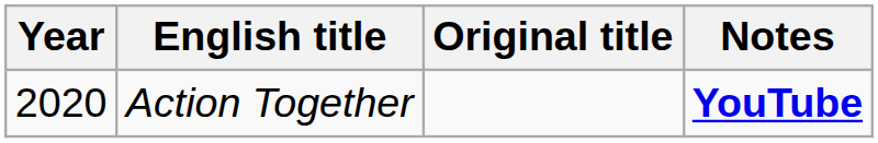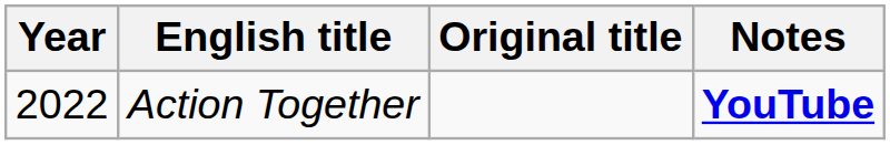Action Together | Year: 2020 -> 2022
